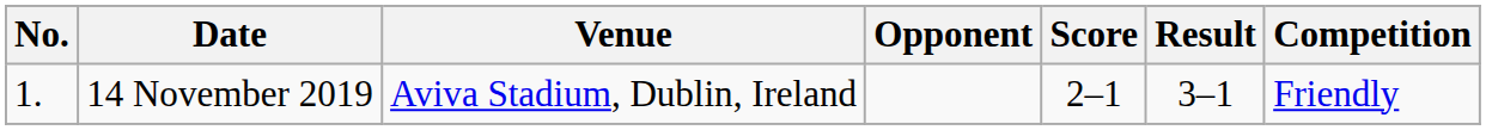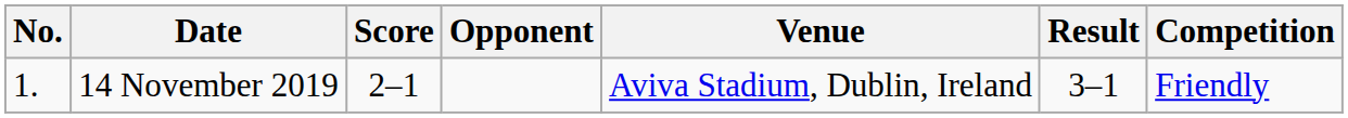columns swapped: Venue <-> Score
